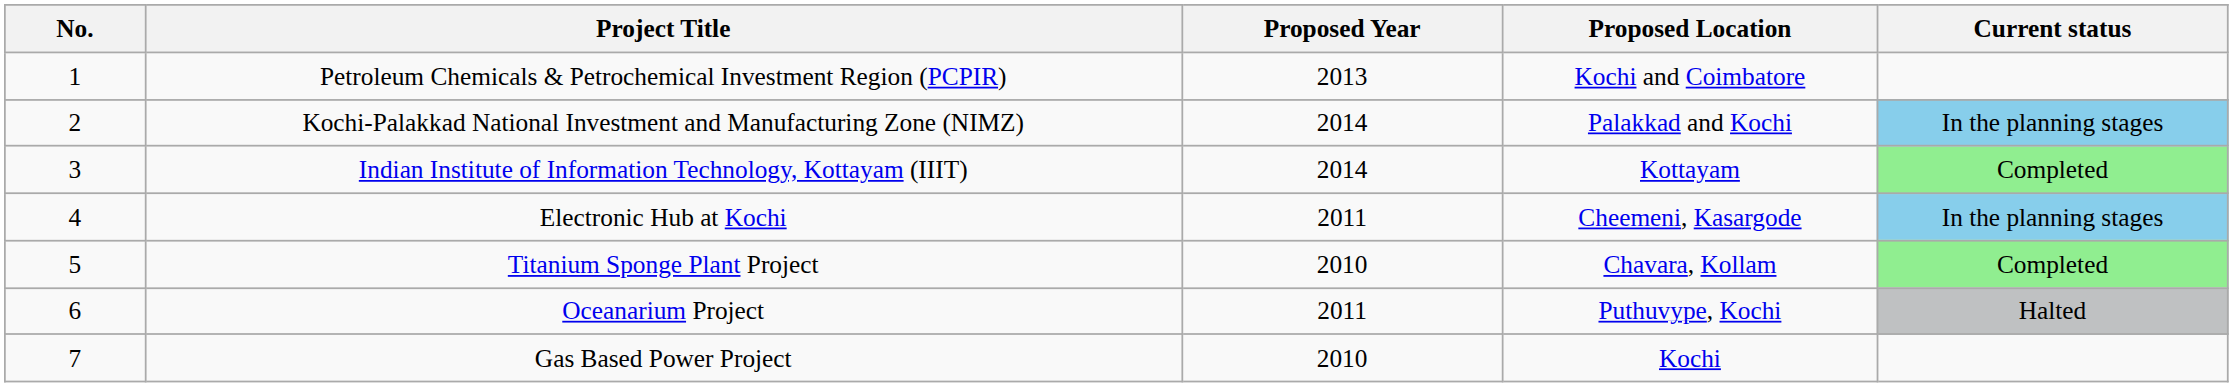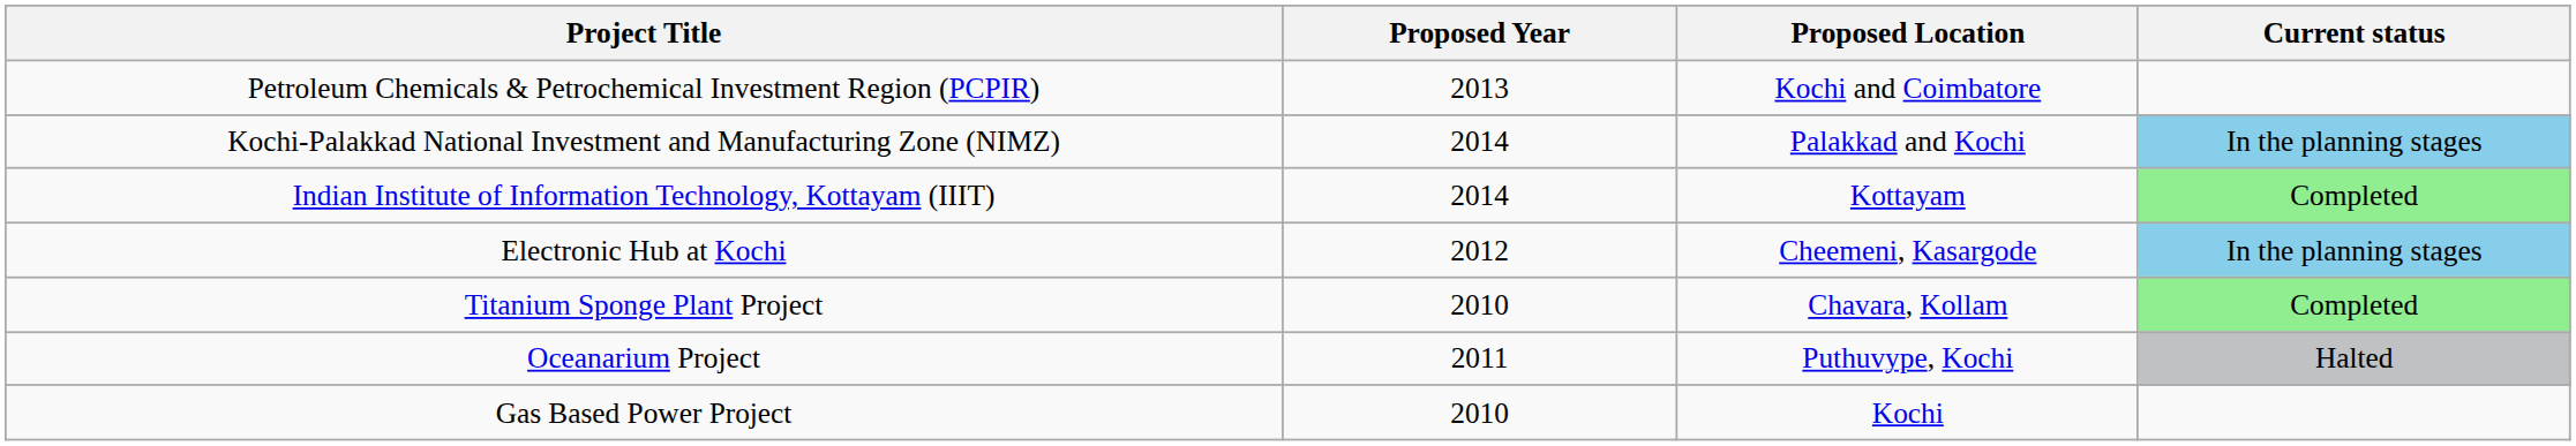- column: No. | 1 | 2 | 3 | 4 | 5 | 6 | 7
Electronic Hub at Kochi | Proposed Year: 2011 -> 2012
